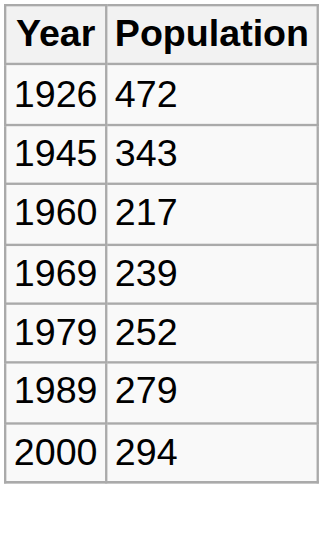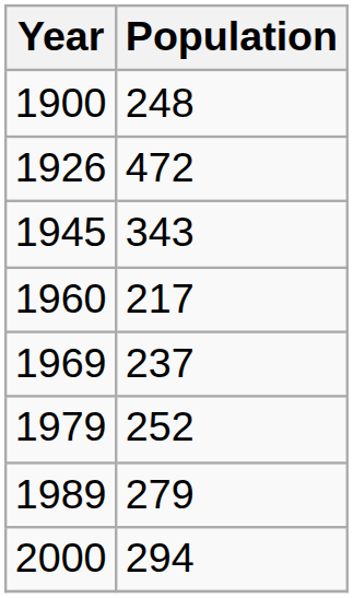+ row: 1900 | 248
1969 | Population: 239 -> 237
